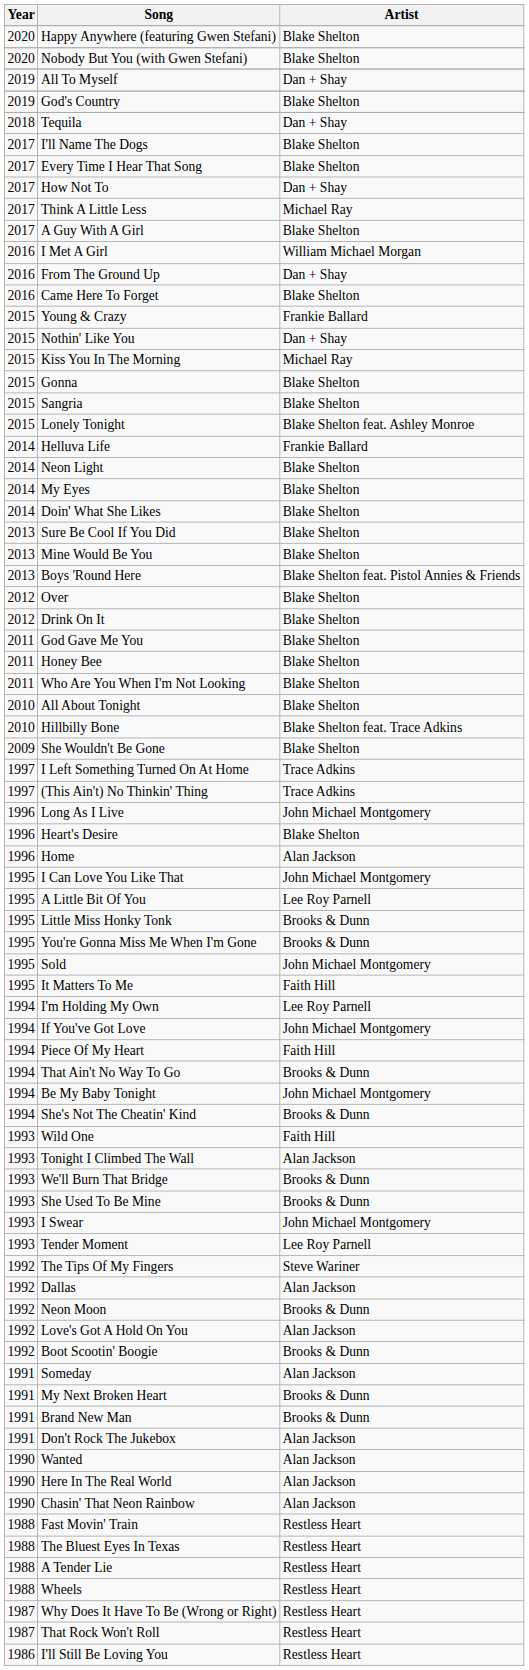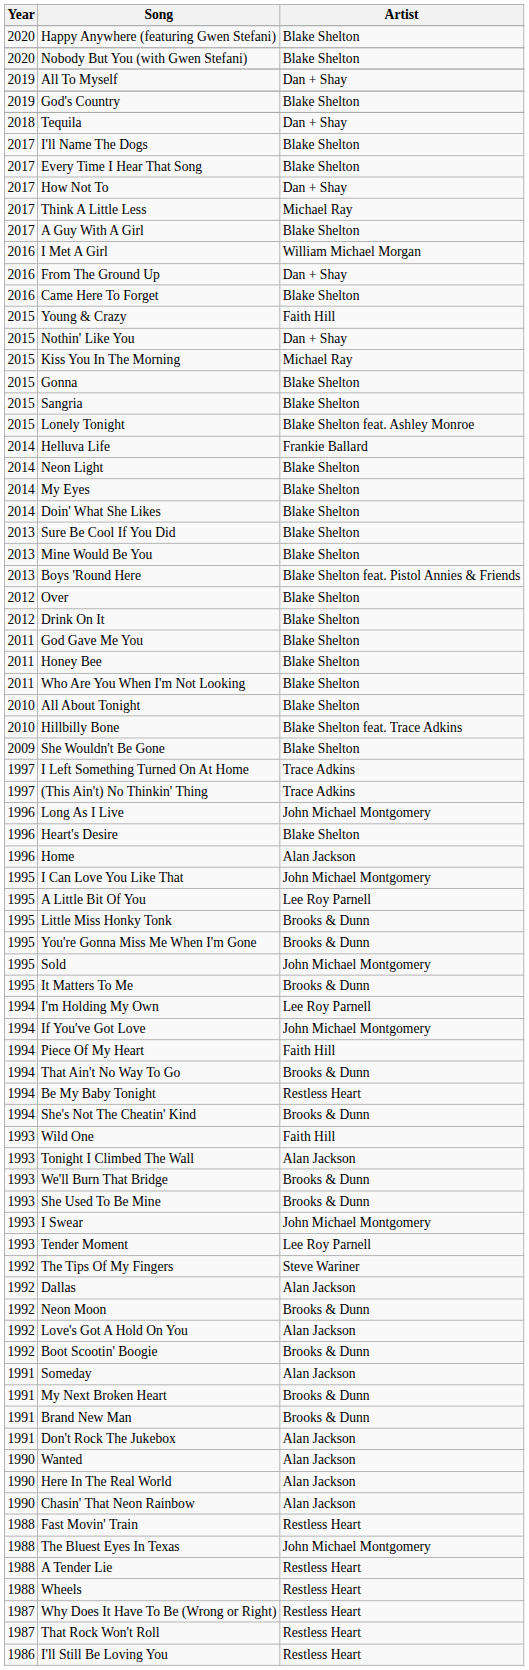Young & Crazy | Artist: Frankie Ballard -> Faith Hill
It Matters To Me | Artist: Faith Hill -> Brooks & Dunn
Be My Baby Tonight | Artist: John Michael Montgomery -> Restless Heart
The Bluest Eyes In Texas | Artist: Restless Heart -> John Michael Montgomery
